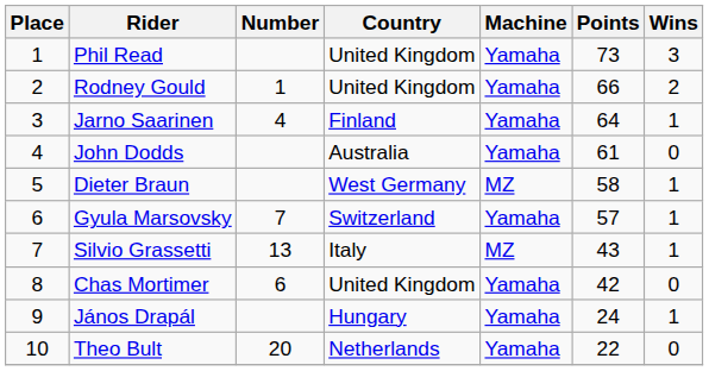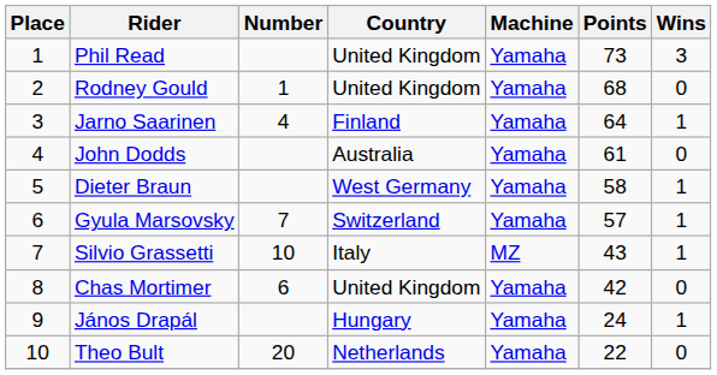Rodney Gould | Points: 66 -> 68
Rodney Gould | Wins: 2 -> 0
Dieter Braun | Machine: MZ -> Yamaha
Silvio Grassetti | Number: 13 -> 10
